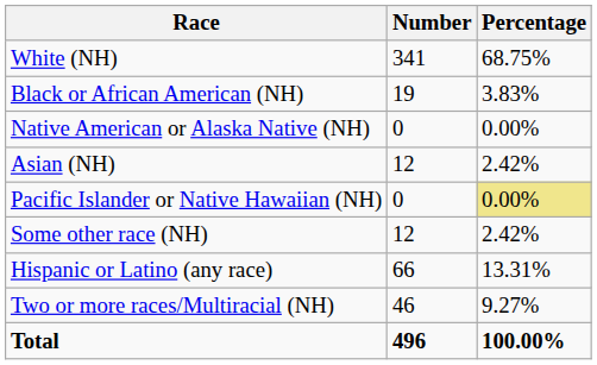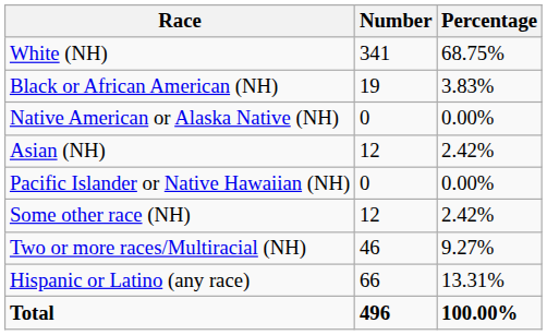Pacific Islander or Native Hawaiian (NH) | Percentage: khaki background -> no background
rows swapped: Two or more races/Multiracial (NH) <-> Hispanic or Latino (any race)
